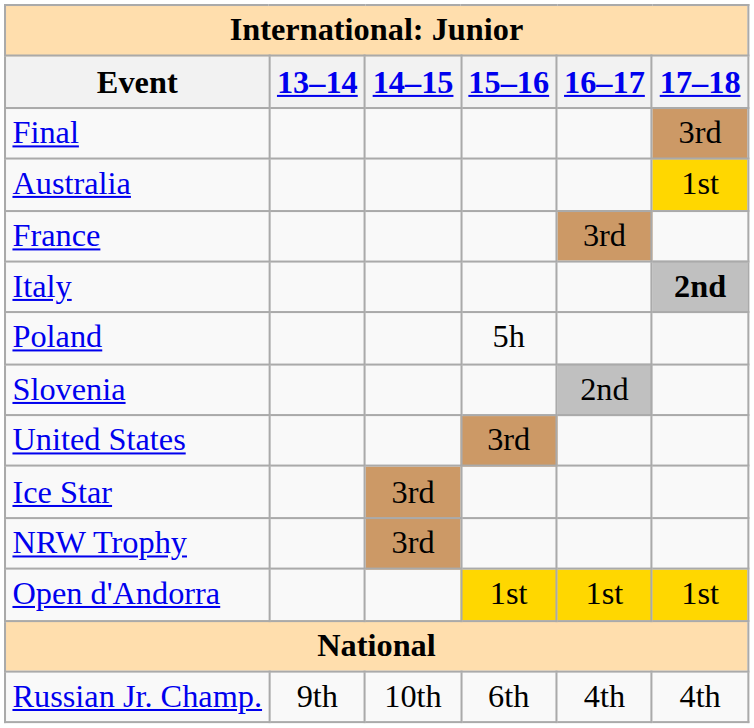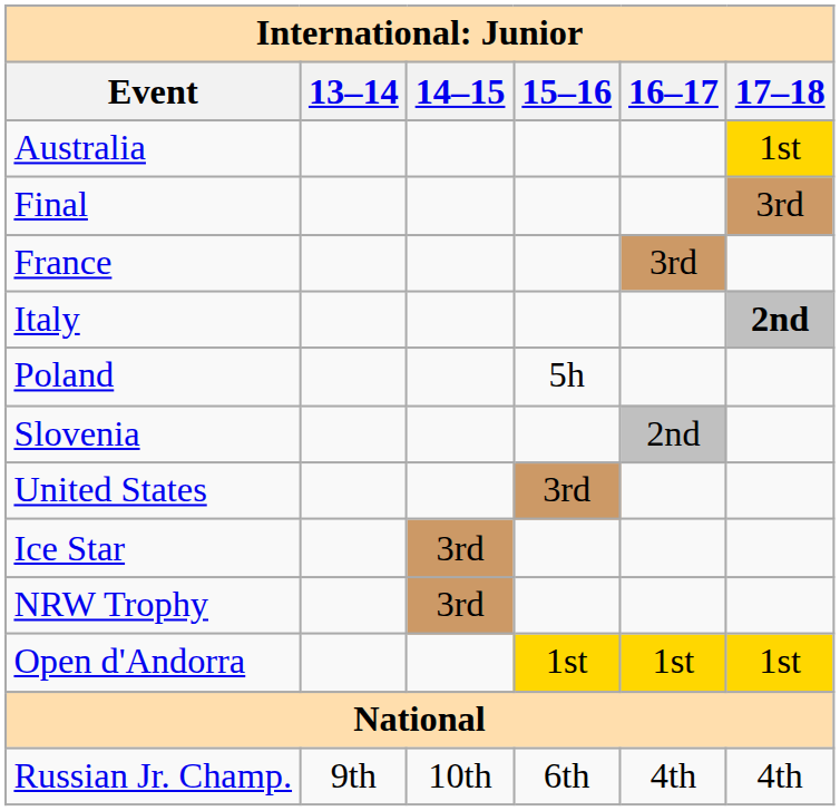rows swapped: Final <-> Australia
